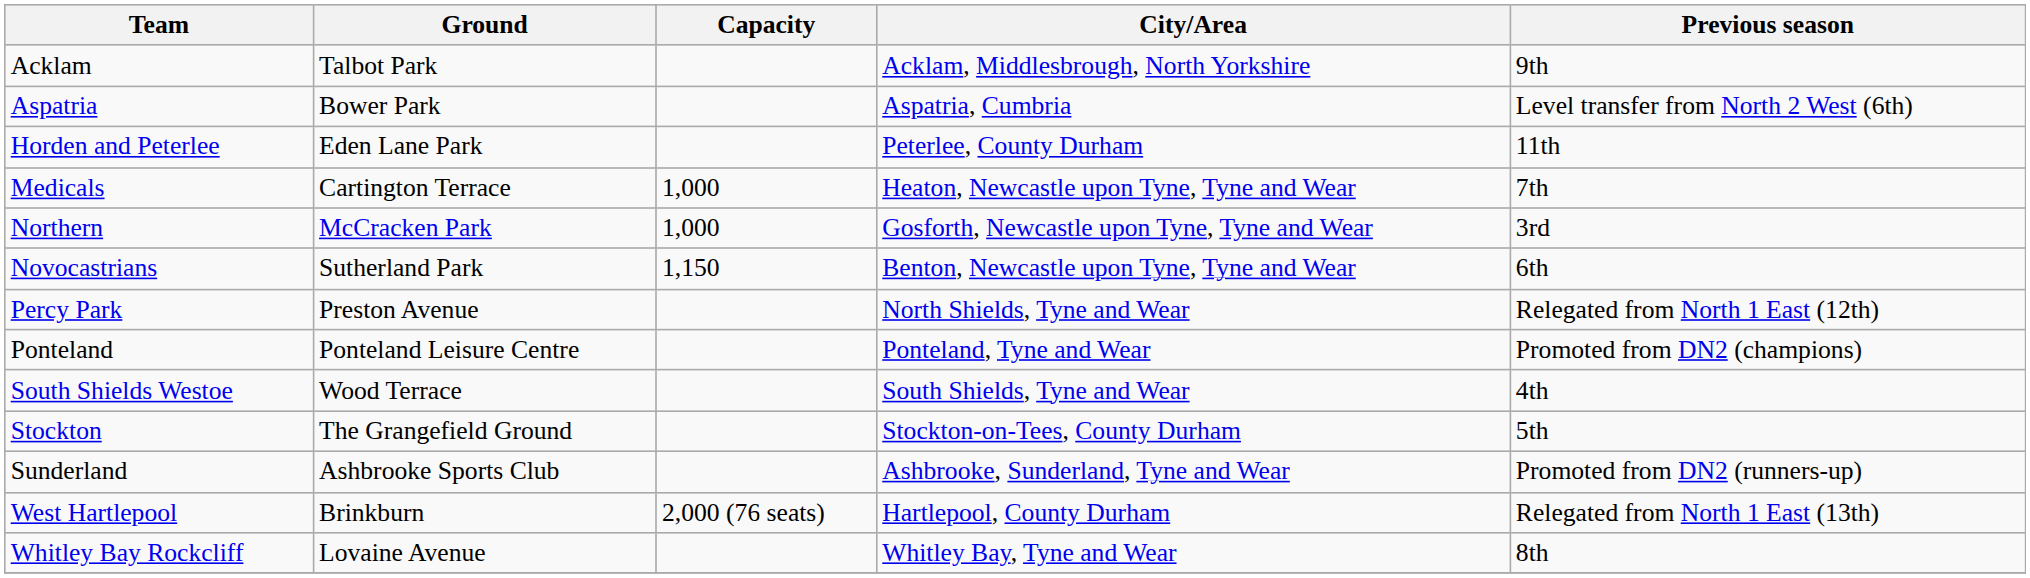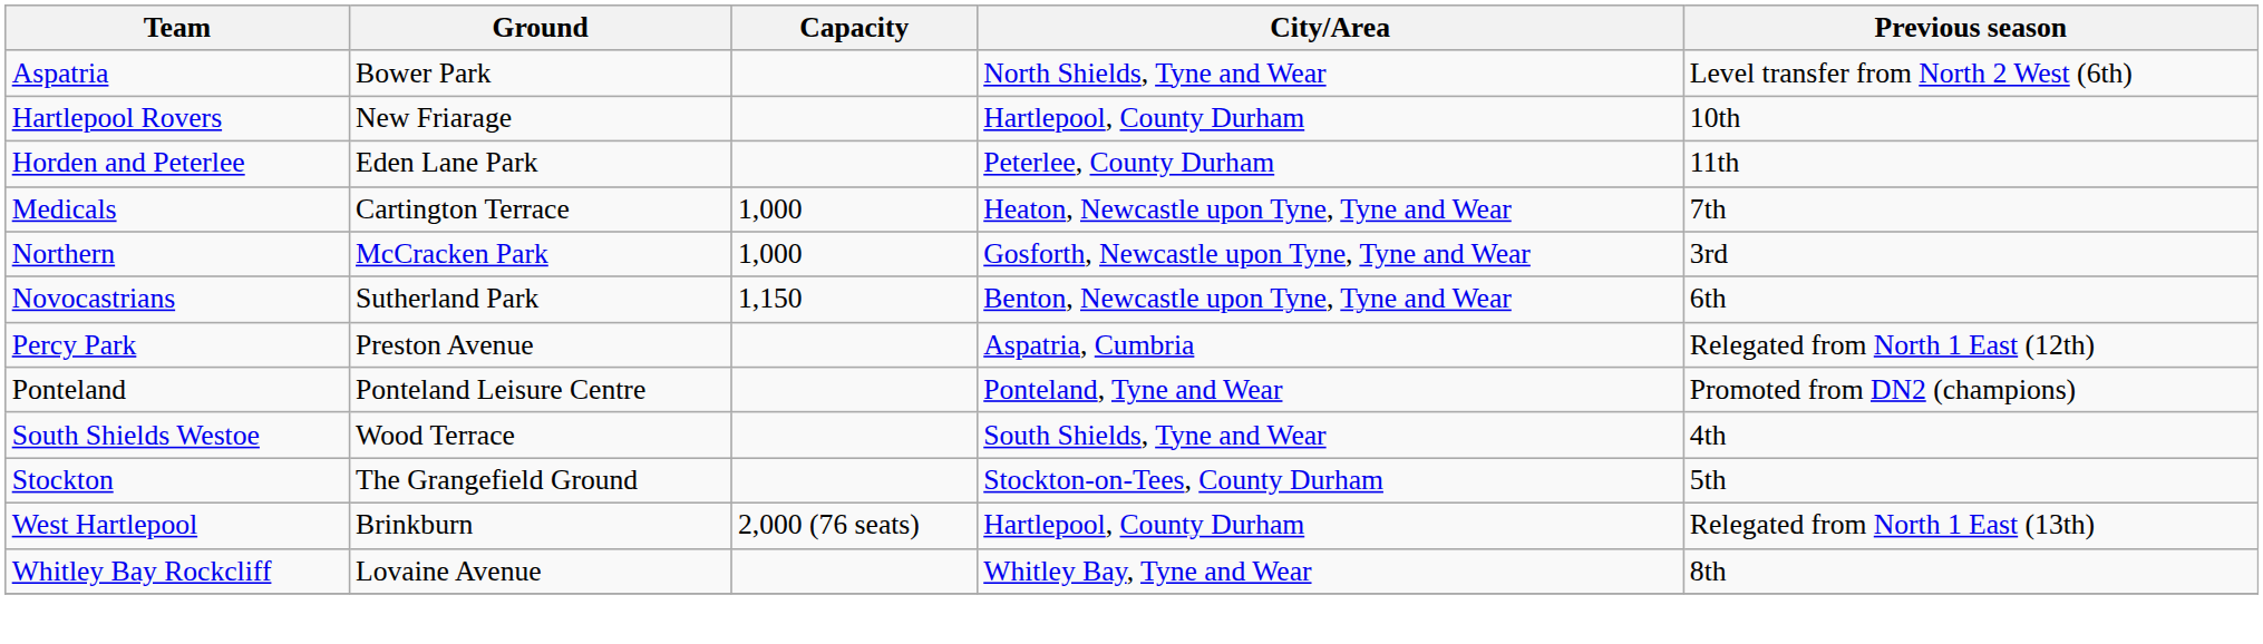- row: Acklam | Talbot Park | Acklam, Middlesbrough, North Yorkshire | 9th
Aspatria | City/Area: Aspatria, Cumbria -> North Shields, Tyne and Wear
+ row: Hartlepool Rovers | New Friarage | Hartlepool, County Durham | 10th
Percy Park | City/Area: North Shields, Tyne and Wear -> Aspatria, Cumbria
- row: Sunderland | Ashbrooke Sports Club | Ashbrooke, Sunderland, Tyne and Wear | Promoted from DN2 (runners-up)
